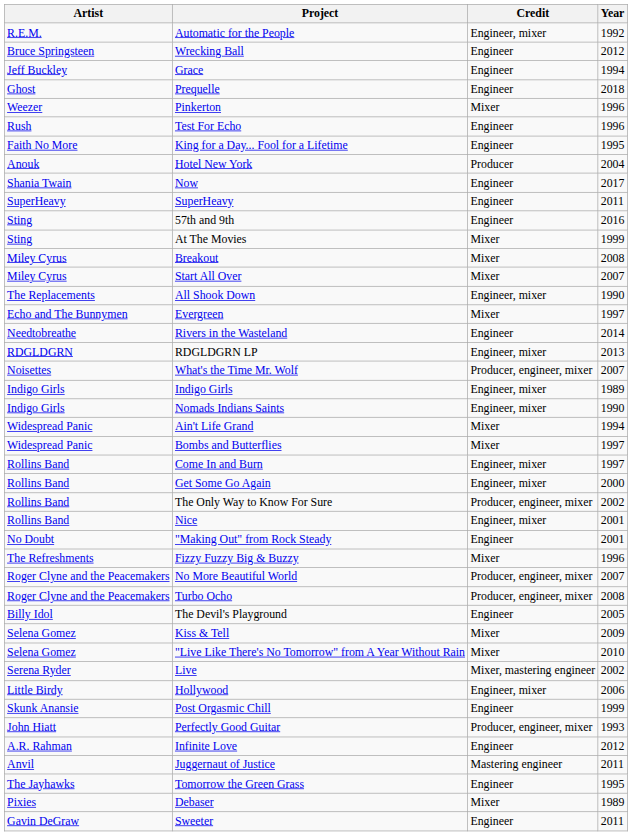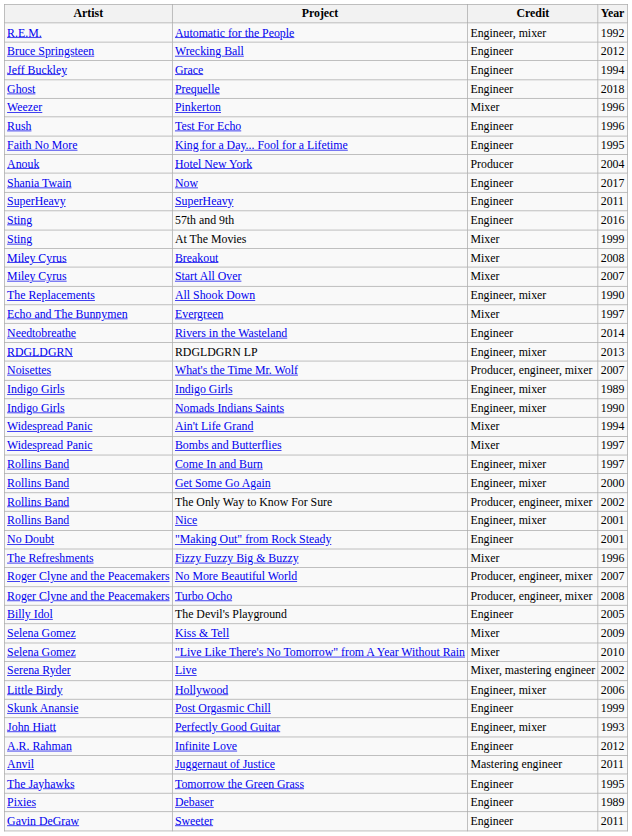Perfectly Good Guitar | Credit: Producer, engineer, mixer -> Engineer, mixer
Debaser | Credit: Mixer -> Engineer
